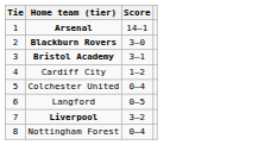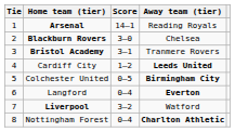+ column: Away team (tier) | Reading Royals | Chelsea | Tranmere Rovers | Leeds United | Birmingham City | Everton | Watford | Charlton Athletic
Colchester United | Score: 0–4 -> 0–5
Langford | Score: 0–5 -> 0–4
